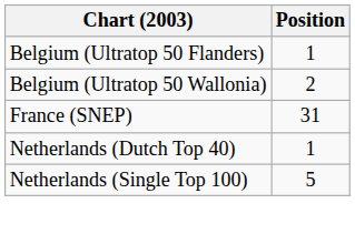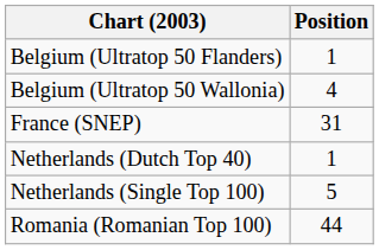Belgium (Ultratop 50 Wallonia) | Position: 2 -> 4
+ row: Romania (Romanian Top 100) | 44
